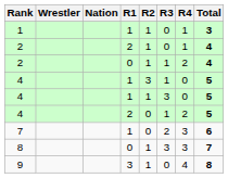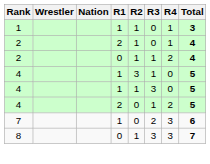- row: 9 | 3 | 1 | 0 | 4 | 8
